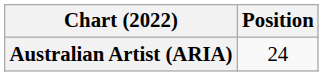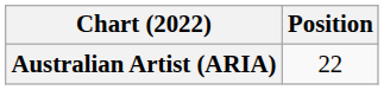Australian Artist (ARIA) | Position: 24 -> 22
